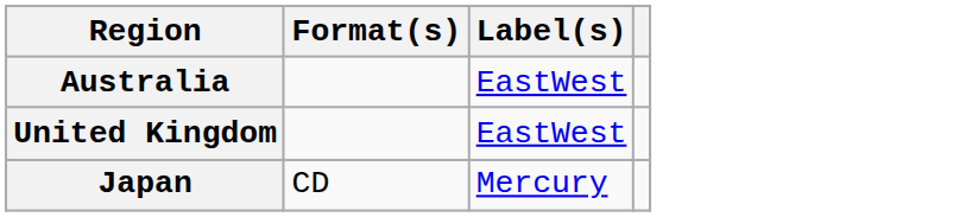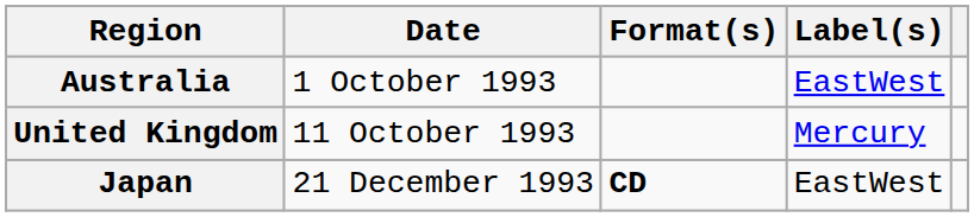+ column: Date | 1 October 1993 | 11 October 1993 | 21 December 1993
United Kingdom | Label(s): EastWest -> Mercury
Japan | Format(s): normal -> bold
Japan | Label(s): Mercury -> EastWest
